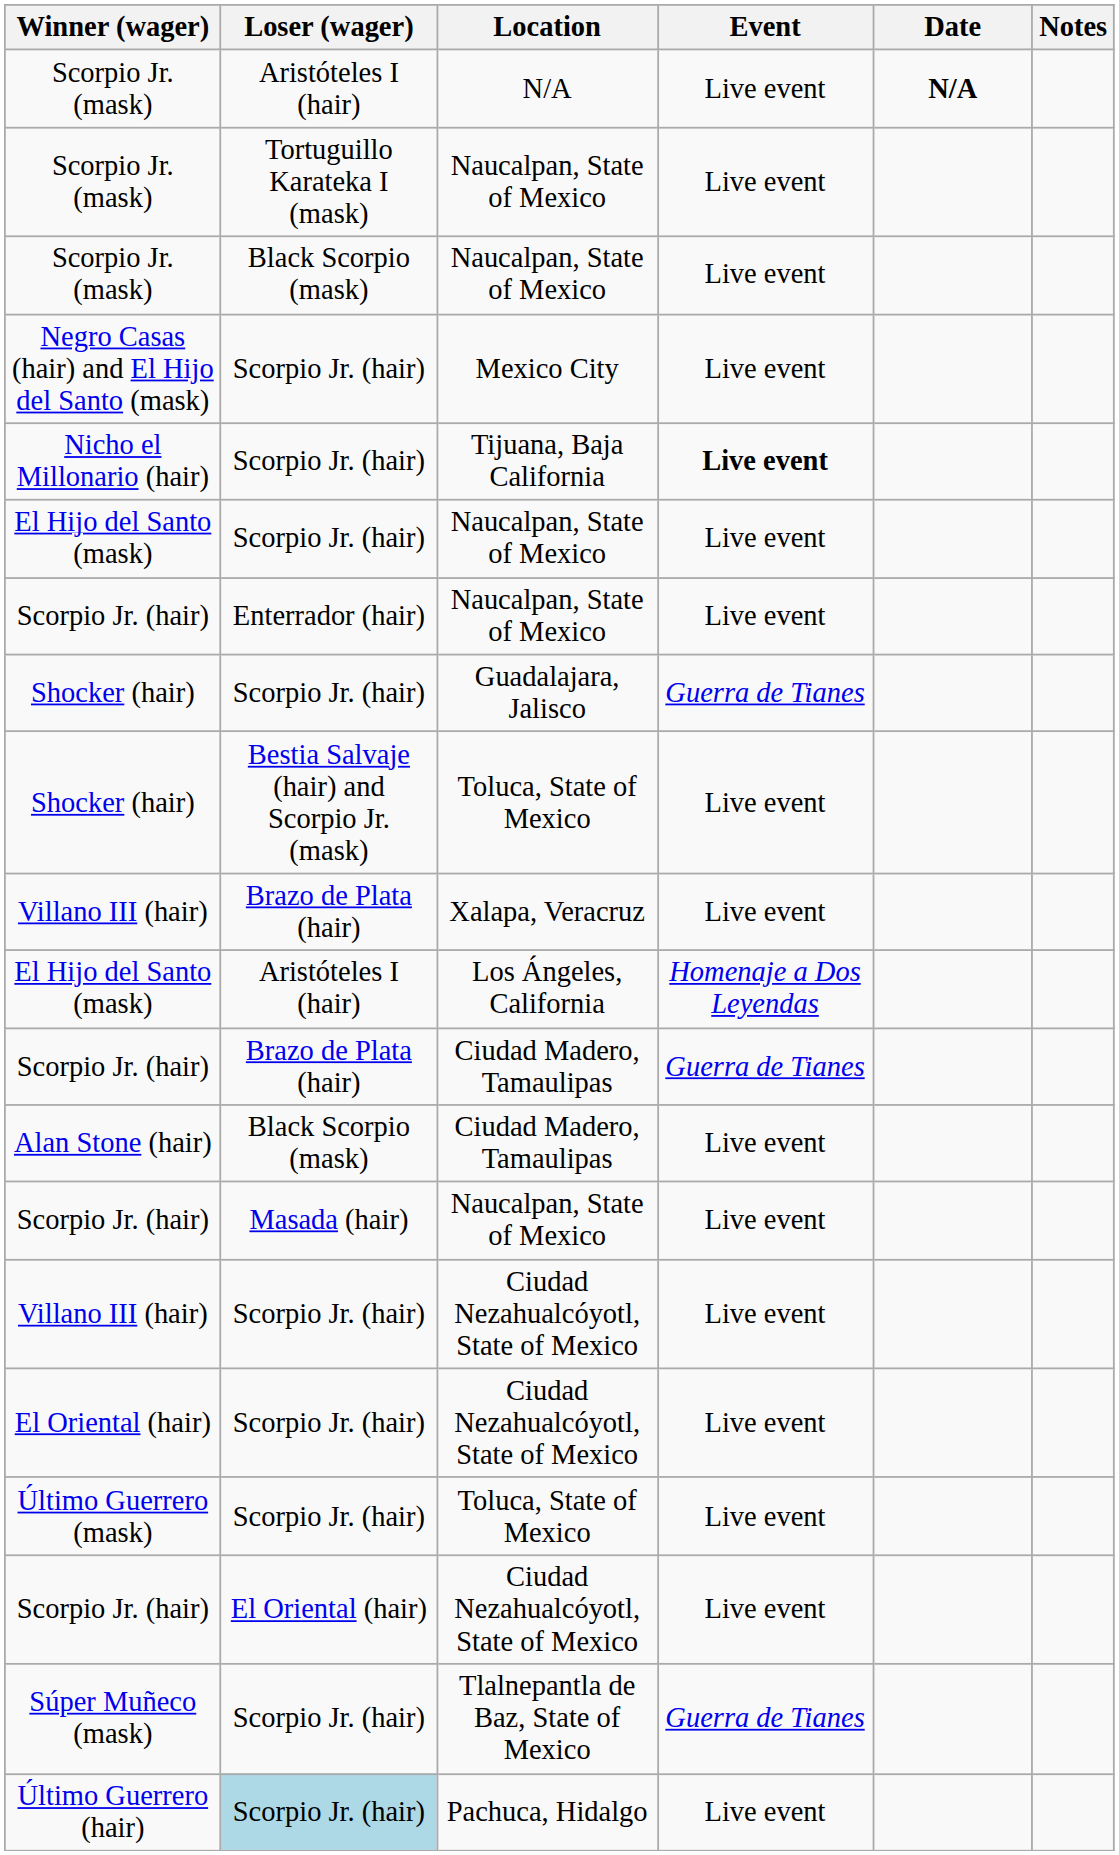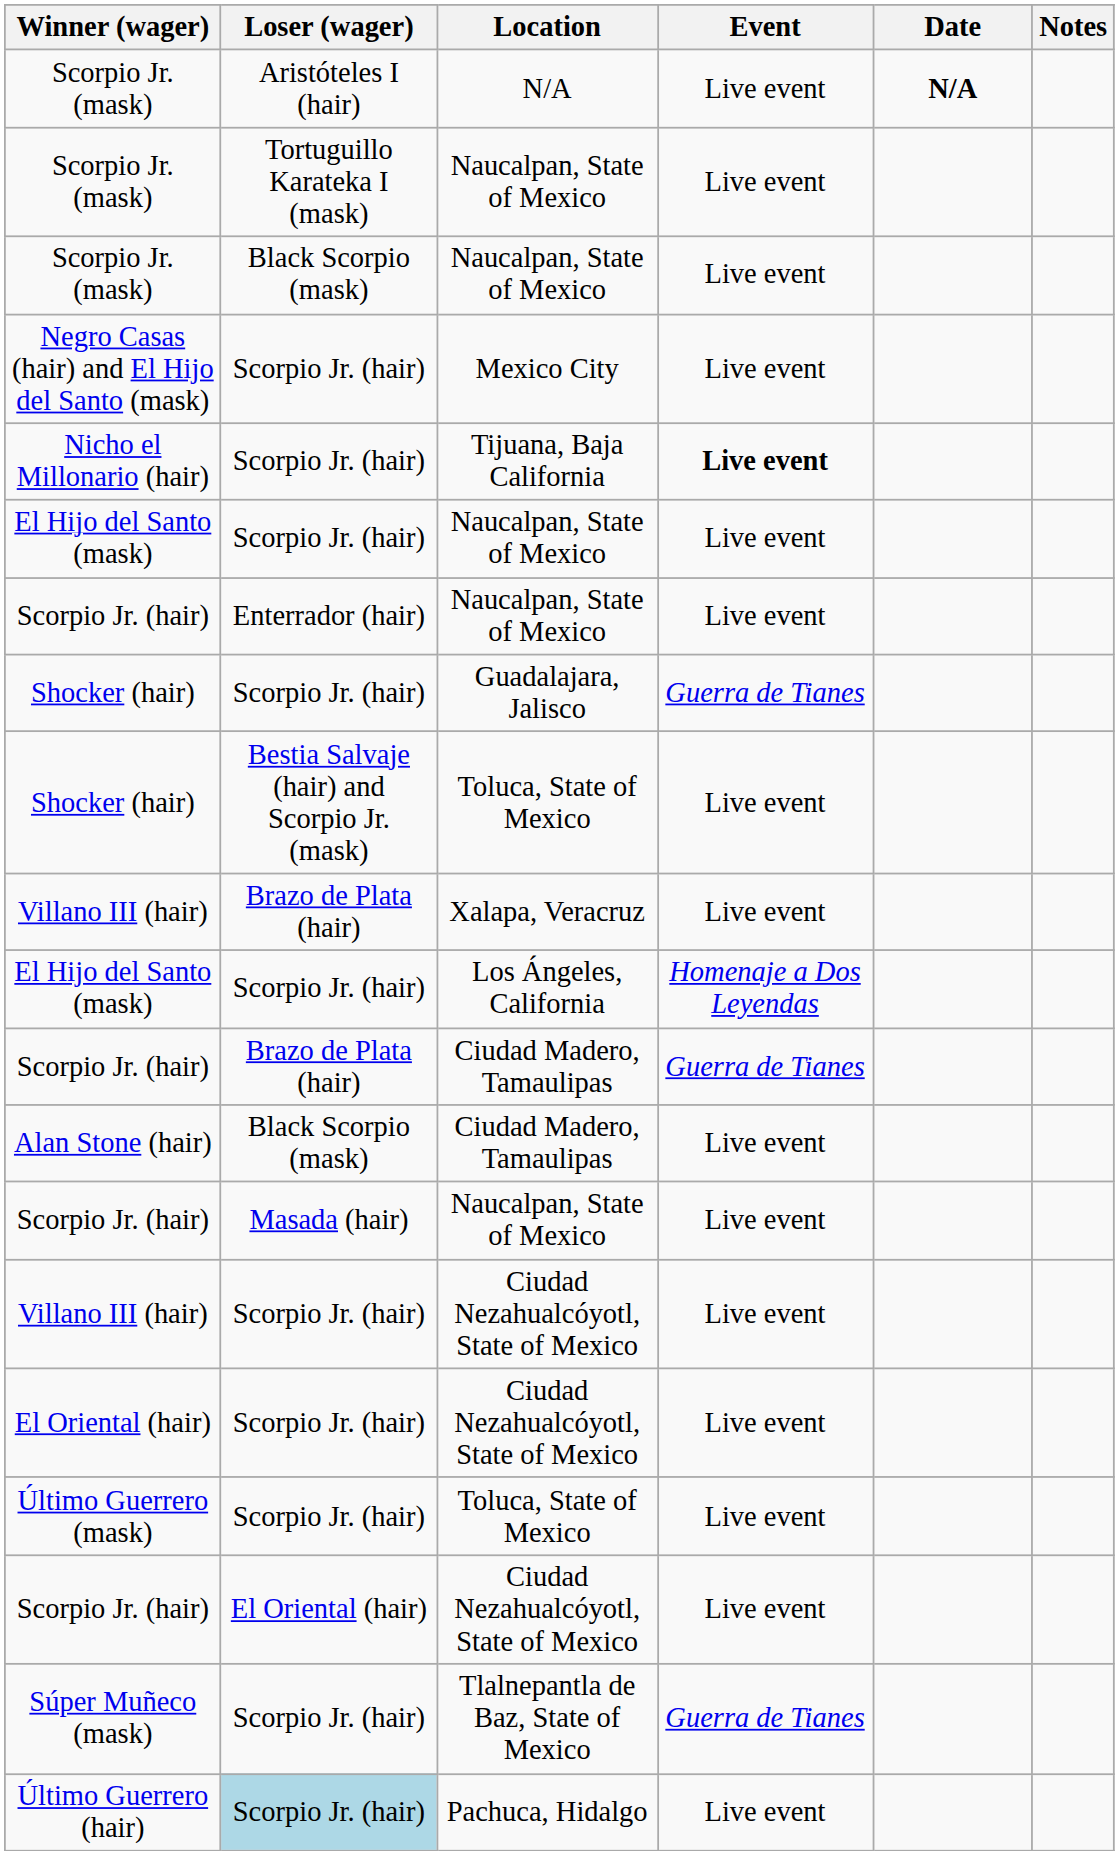El Hijo del Santo (mask) / Los Ángeles, California | Loser (wager): Aristóteles I (hair) -> Scorpio Jr. (hair)
